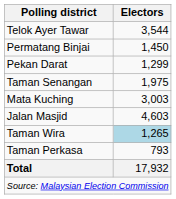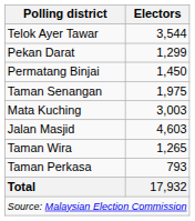rows swapped: Permatang Binjai <-> Pekan Darat
Taman Wira | Electors: lightblue background -> no background
